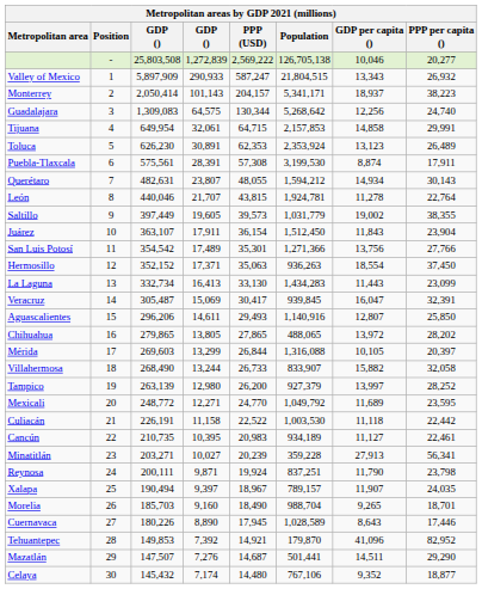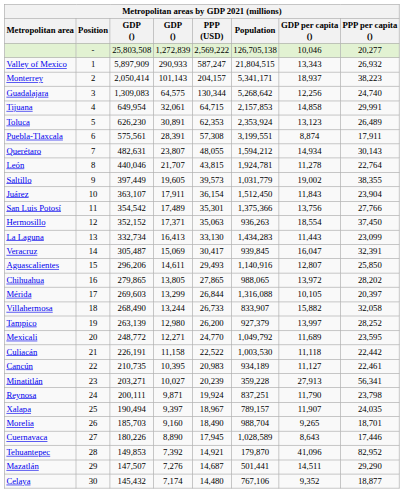Puebla-Tlaxcala | Population: 3,199,530 -> 3,199,551
San Luis Potosí | Population: 1,271,366 -> 1,375,366
Chihuahua | Population: 488,065 -> 988,065
